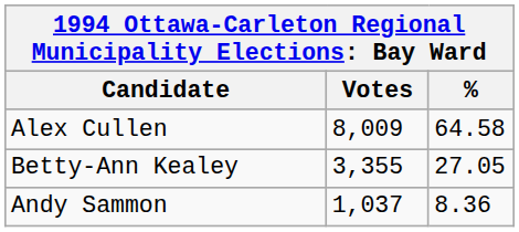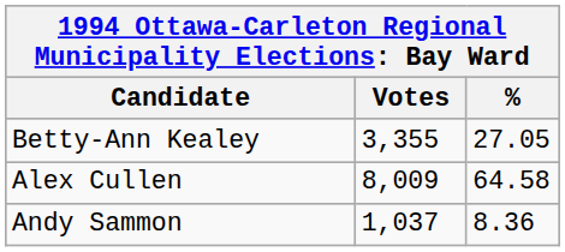rows swapped: Alex Cullen <-> Betty-Ann Kealey
